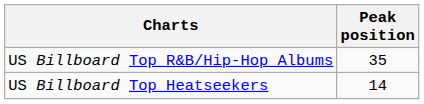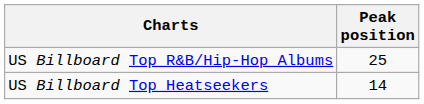US Billboard Top R&B/Hip-Hop Albums | Peak position: 35 -> 25
